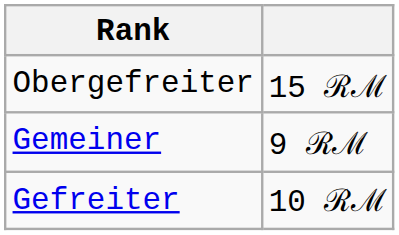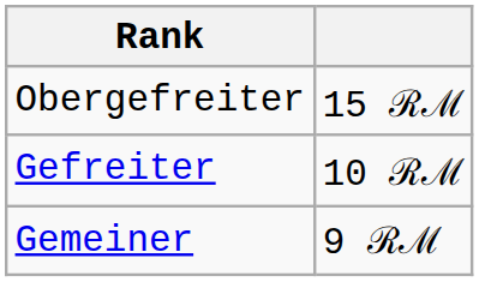rows swapped: Gefreiter <-> Gemeiner
